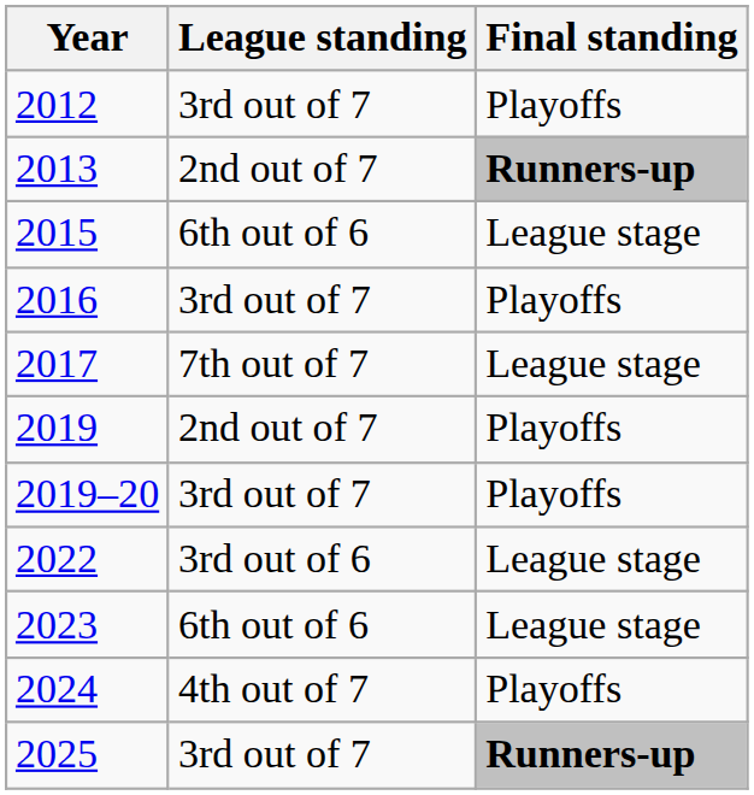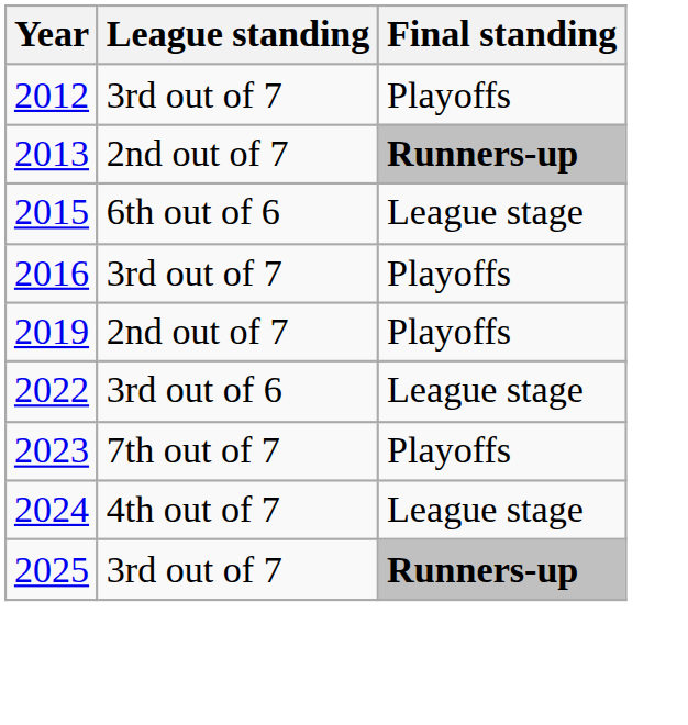- row: 2017 | 7th out of 7 | League stage
- row: 2019–20 | 3rd out of 7 | Playoffs
2023 | League standing: 6th out of 6 -> 7th out of 7
2023 | Final standing: League stage -> Playoffs
2024 | Final standing: Playoffs -> League stage
